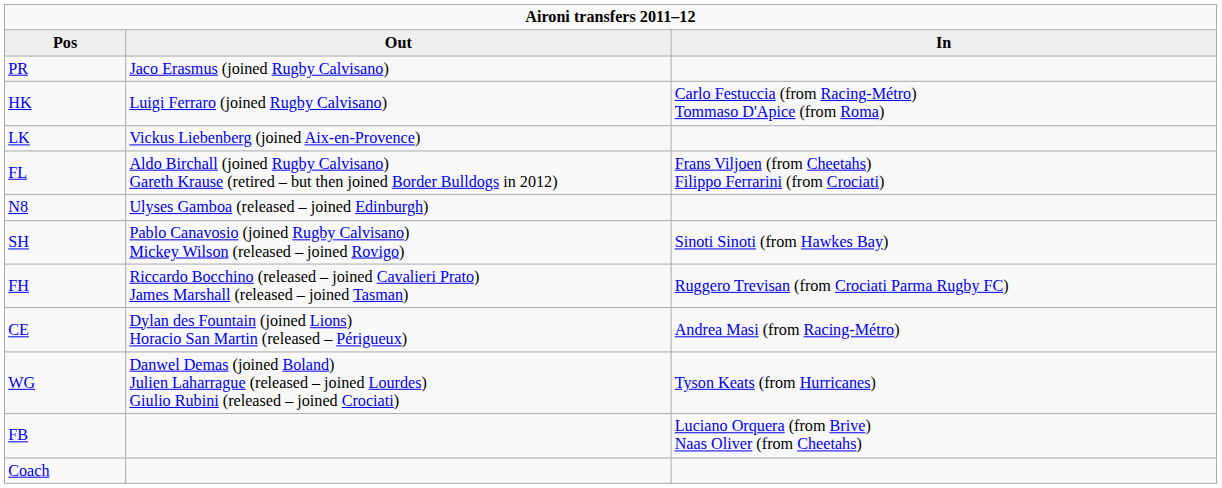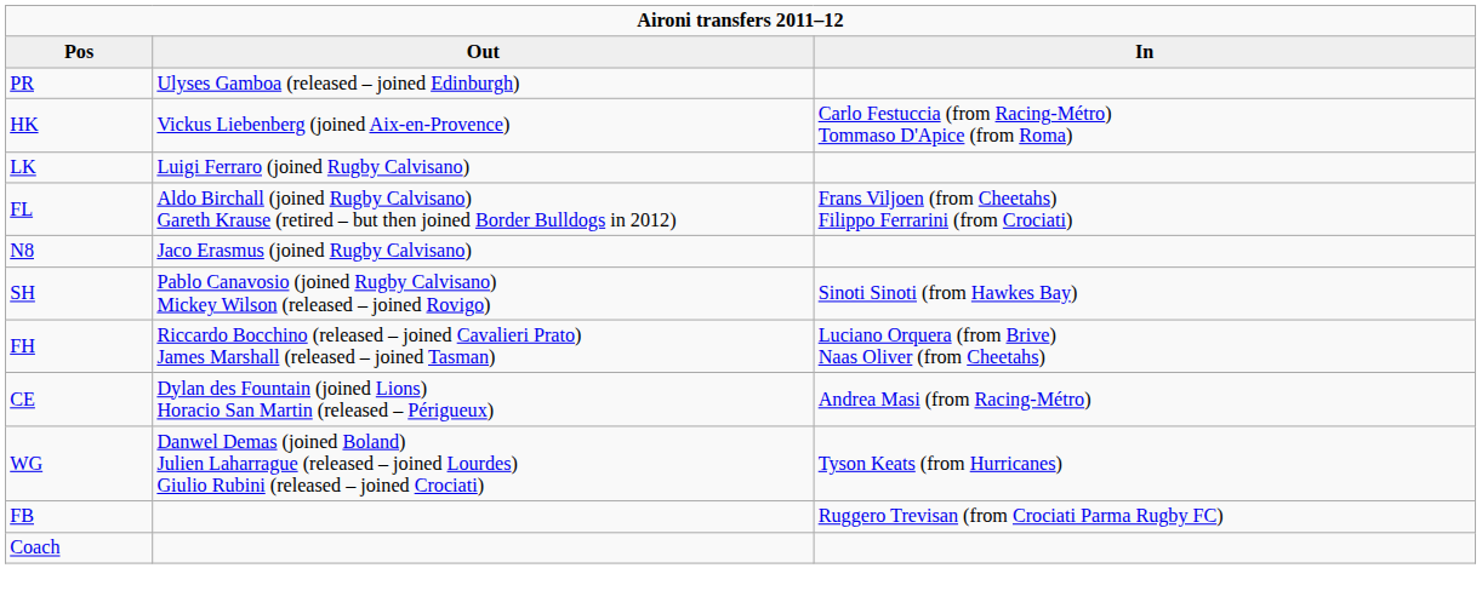PR | Out: Jaco Erasmus (joined Rugby Calvisano) -> Ulyses Gamboa (released – joined Edinburgh)
HK | Out: Luigi Ferraro (joined Rugby Calvisano) -> Vickus Liebenberg (joined Aix-en-Provence)
LK | Out: Vickus Liebenberg (joined Aix-en-Provence) -> Luigi Ferraro (joined Rugby Calvisano)
N8 | Out: Ulyses Gamboa (released – joined Edinburgh) -> Jaco Erasmus (joined Rugby Calvisano)
FH | In: Ruggero Trevisan (from Crociati Parma Rugby FC) -> Luciano Orquera (from Brive) Naas Oliver (from Cheetahs)
FB | In: Luciano Orquera (from Brive) Naas Oliver (from Cheetahs) -> Ruggero Trevisan (from Crociati Parma Rugby FC)
